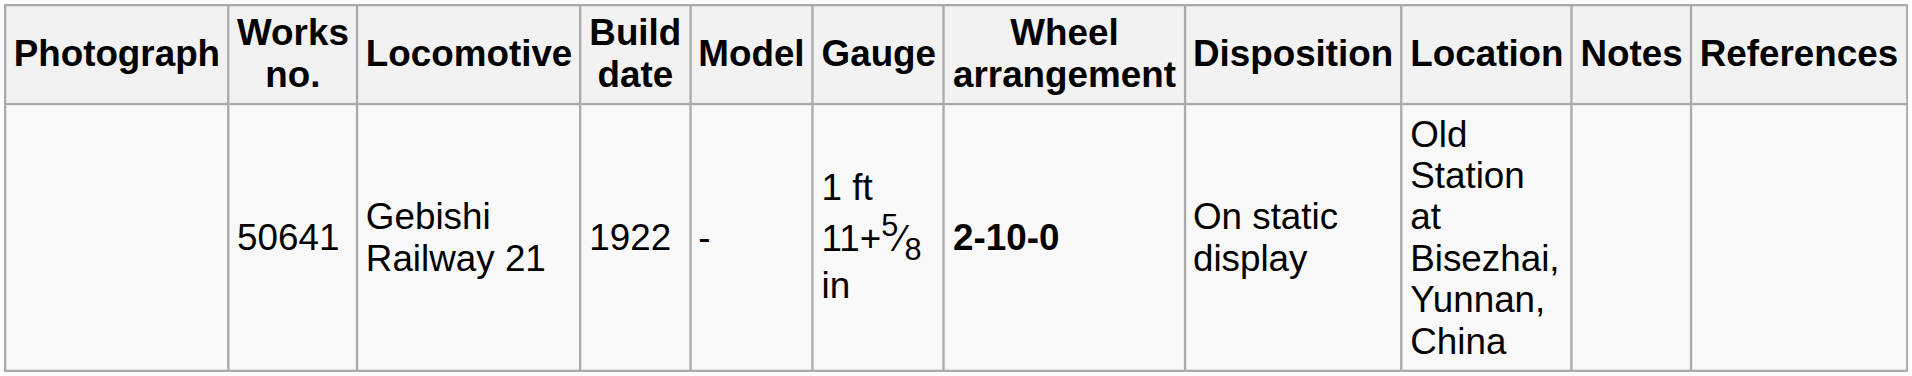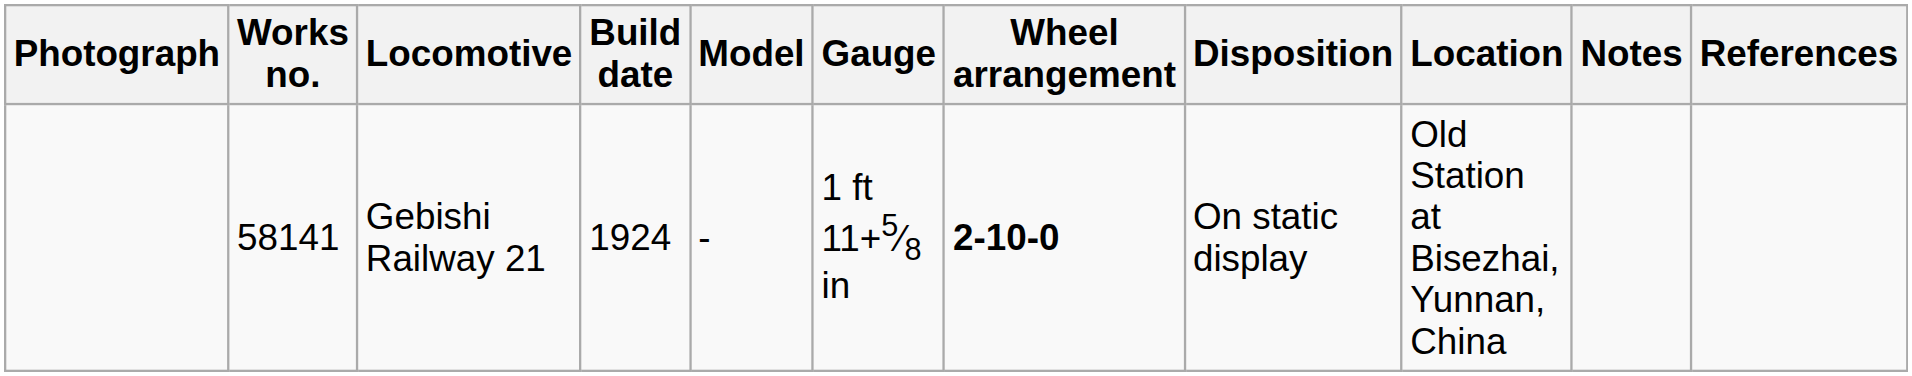Gebishi Railway 21 | Works no.: 50641 -> 58141
Gebishi Railway 21 | Build date: 1922 -> 1924
